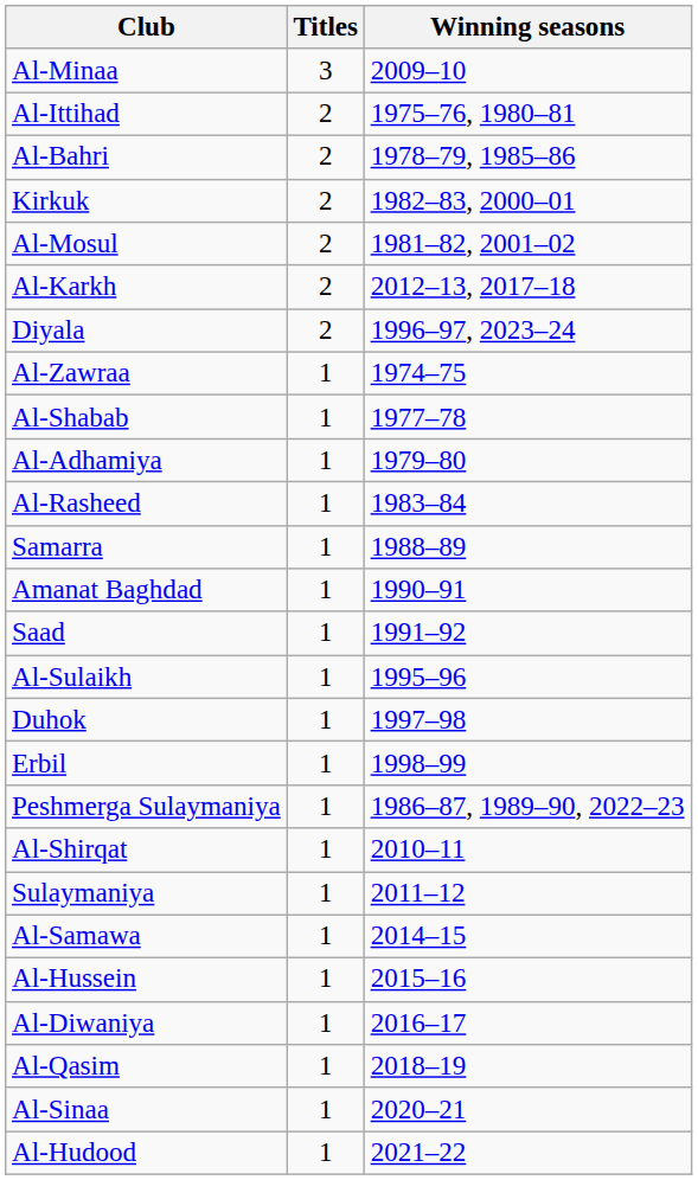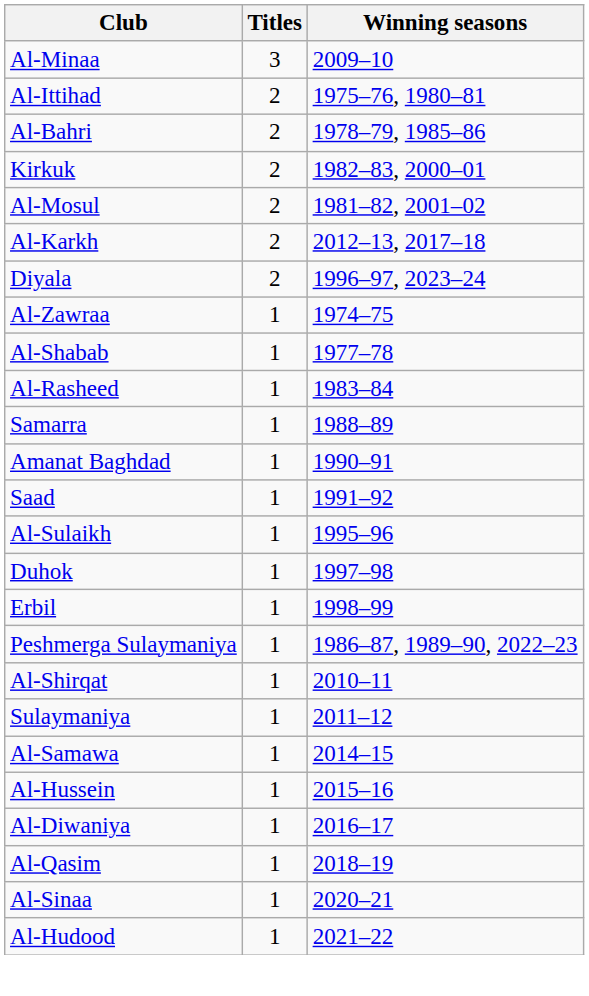- row: Al-Adhamiya | 1 | 1979–80
